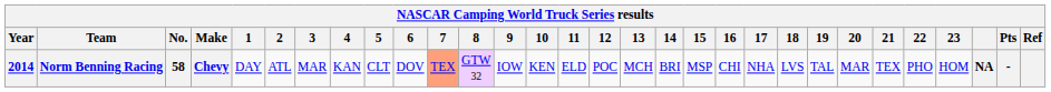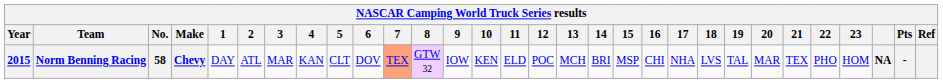Norm Benning Racing | Year: 2014 -> 2015
